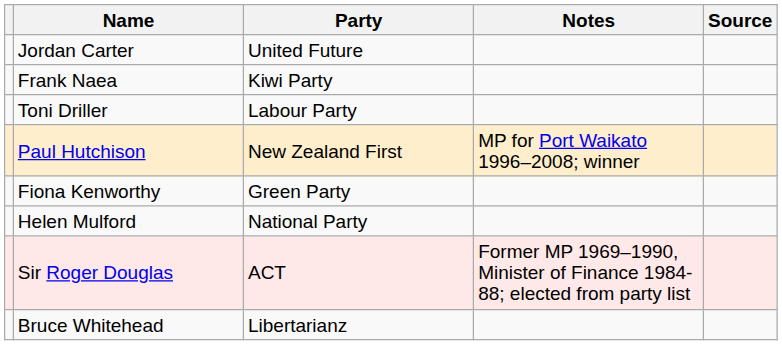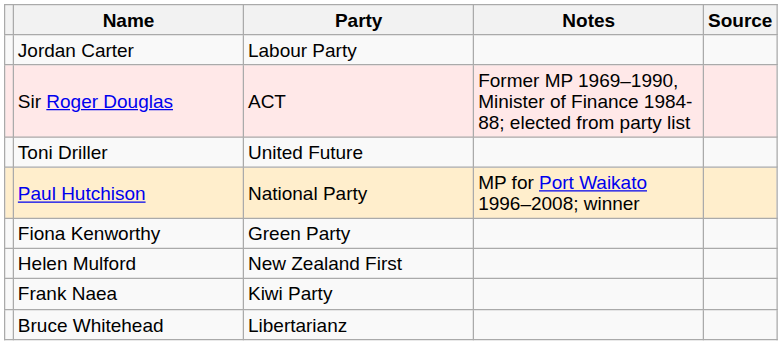Jordan Carter | Party: United Future -> Labour Party
rows swapped: Sir Roger Douglas <-> Frank Naea
Toni Driller | Party: Labour Party -> United Future
Paul Hutchison | Party: New Zealand First -> National Party
Helen Mulford | Party: National Party -> New Zealand First
